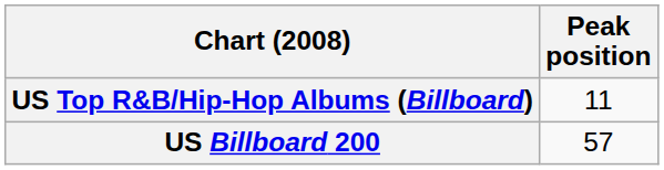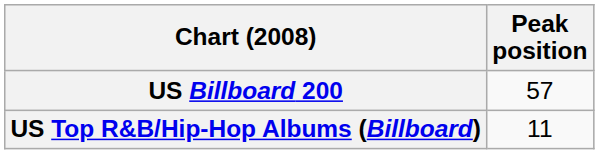rows swapped: US Billboard 200 <-> US Top R&B/Hip-Hop Albums (Billboard)
